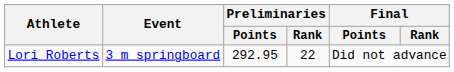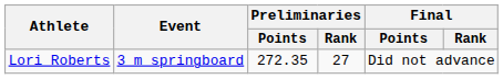Lori Roberts | Preliminaries / Points: 292.95 -> 272.35
Lori Roberts | Preliminaries / Rank: 22 -> 27
